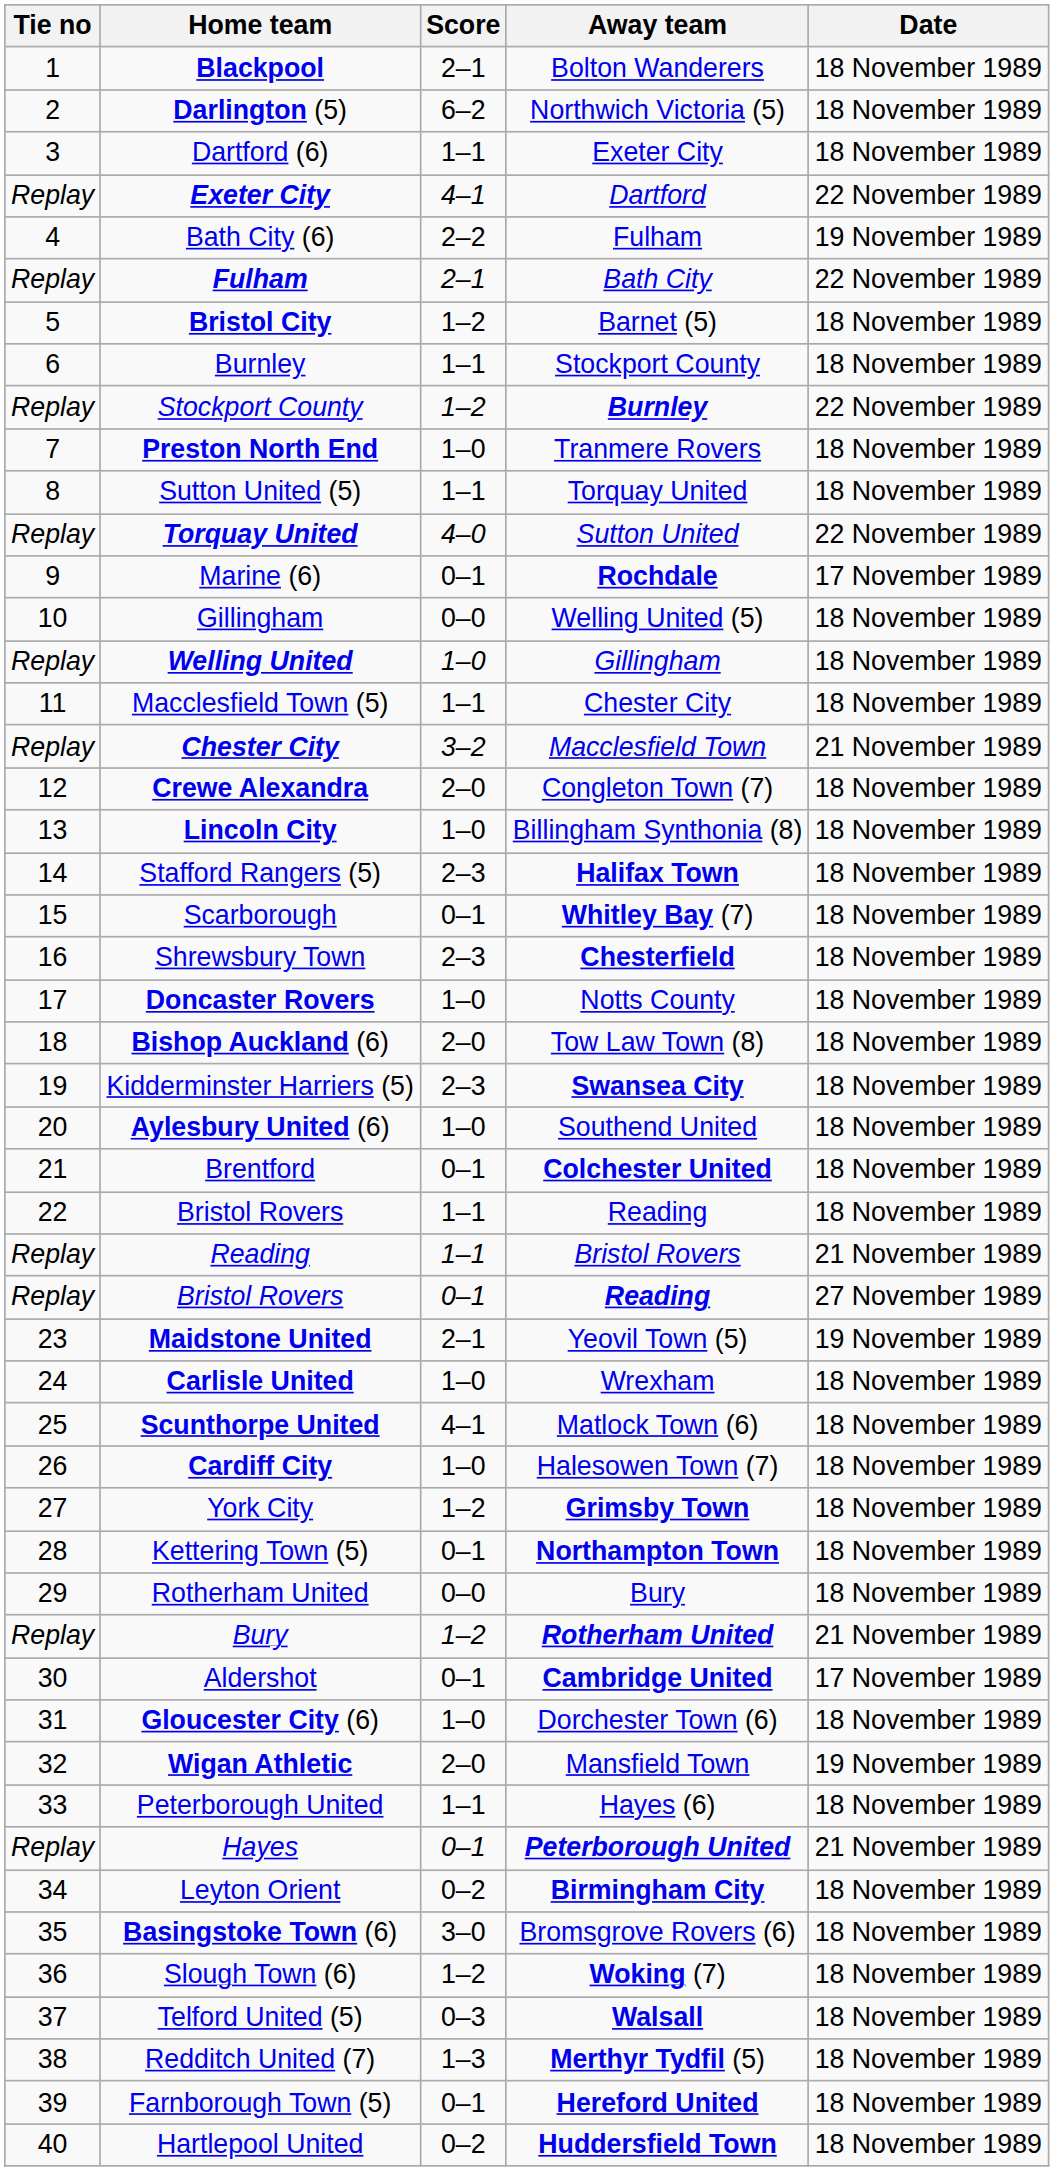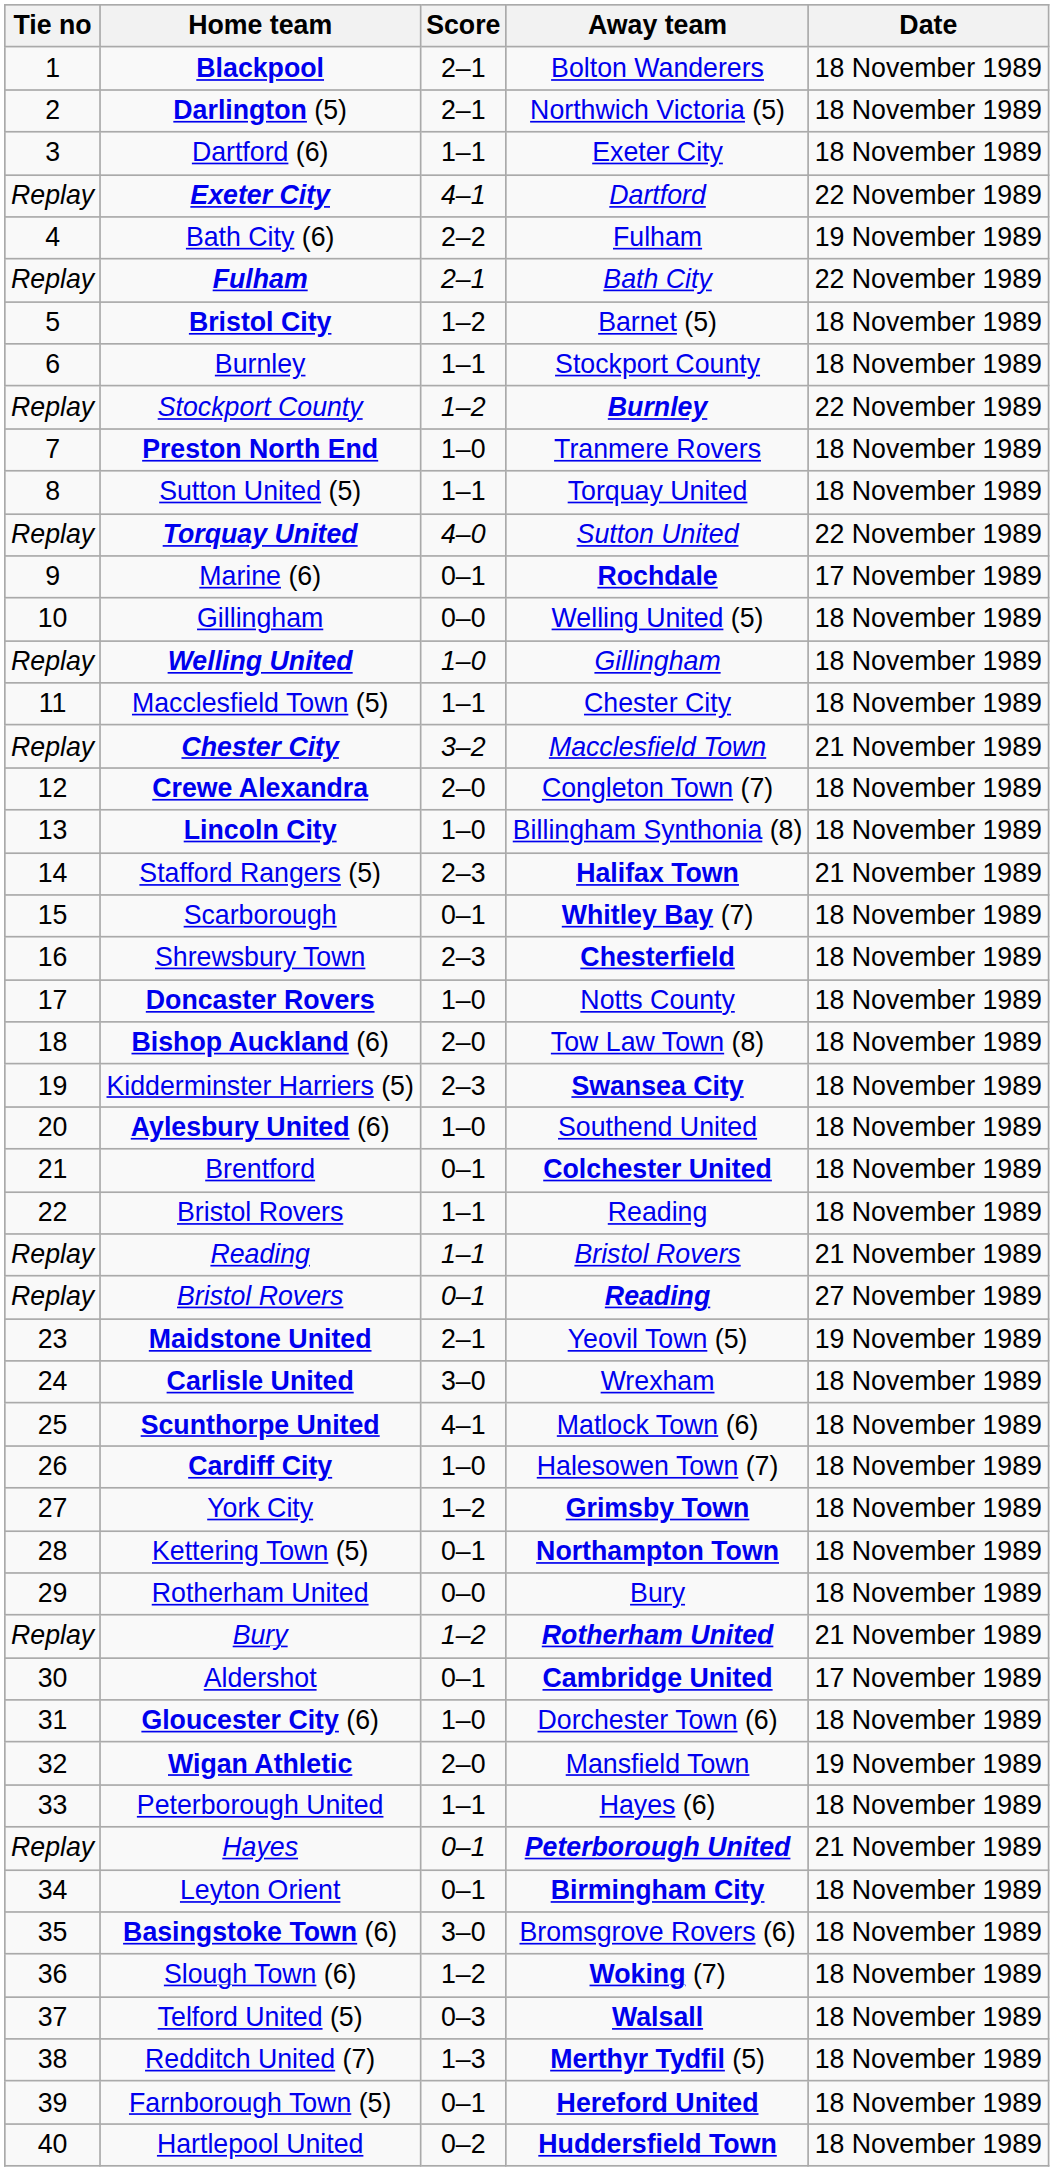Darlington (5) | Score: 6–2 -> 2–1
Stafford Rangers (5) | Date: 18 November 1989 -> 21 November 1989
Carlisle United | Score: 1–0 -> 3–0
Leyton Orient | Score: 0–2 -> 0–1
